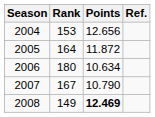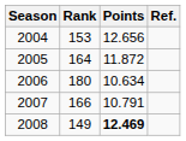2007 | Rank: 167 -> 166
2007 | Points: 10.790 -> 10.791
